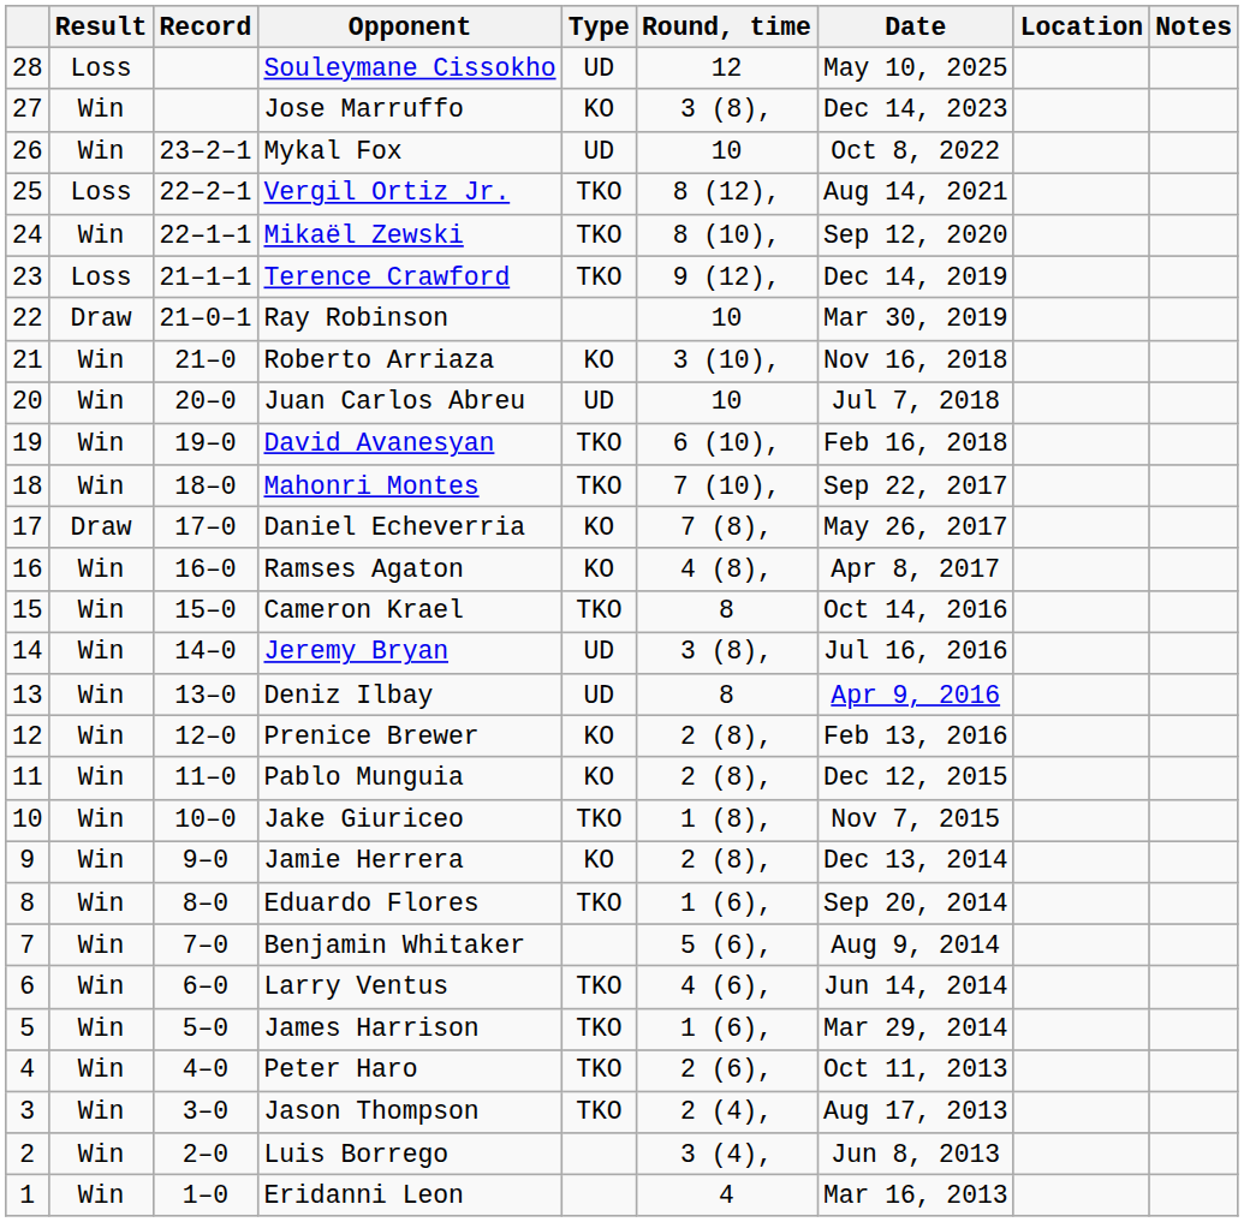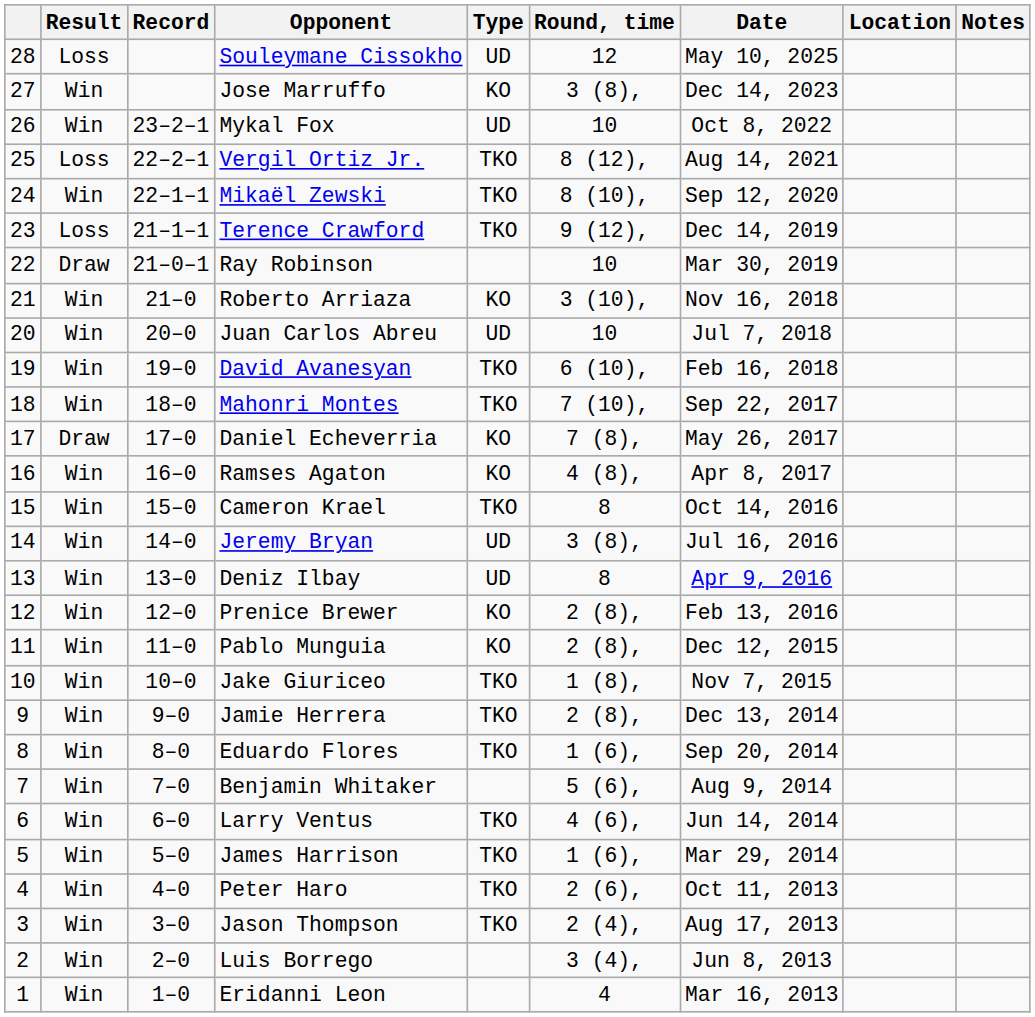Jamie Herrera | Type: KO -> TKO
